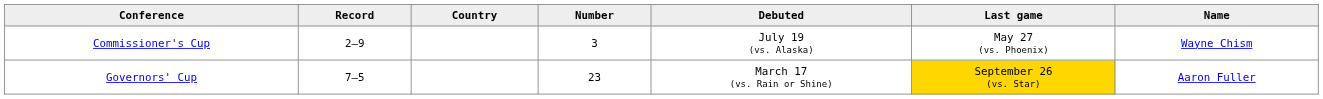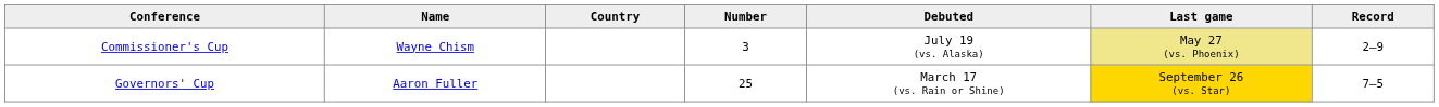columns swapped: Name <-> Record
Commissioner's Cup | Last game: no background -> khaki background
Governors' Cup | Number: 23 -> 25
